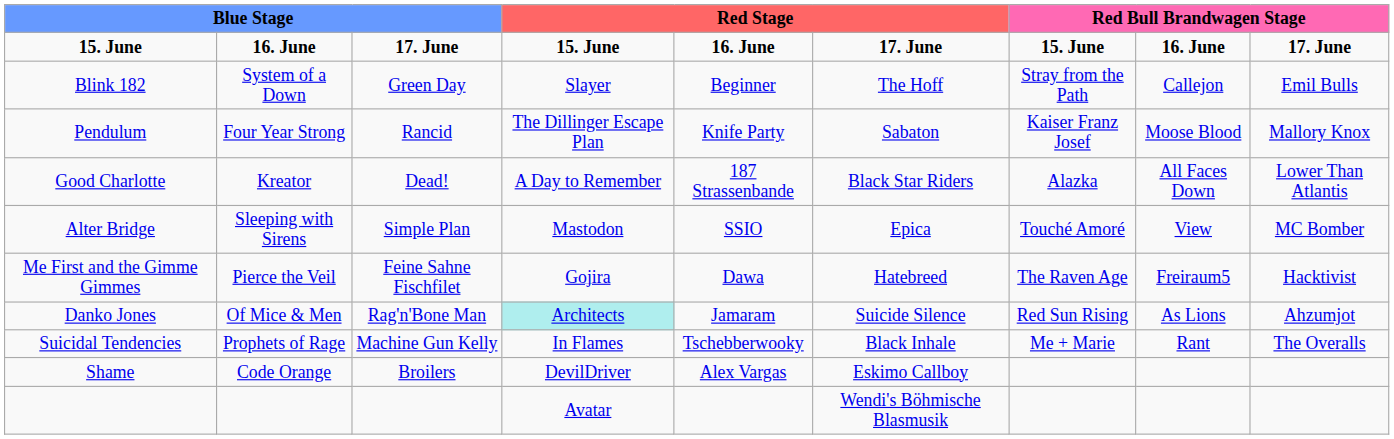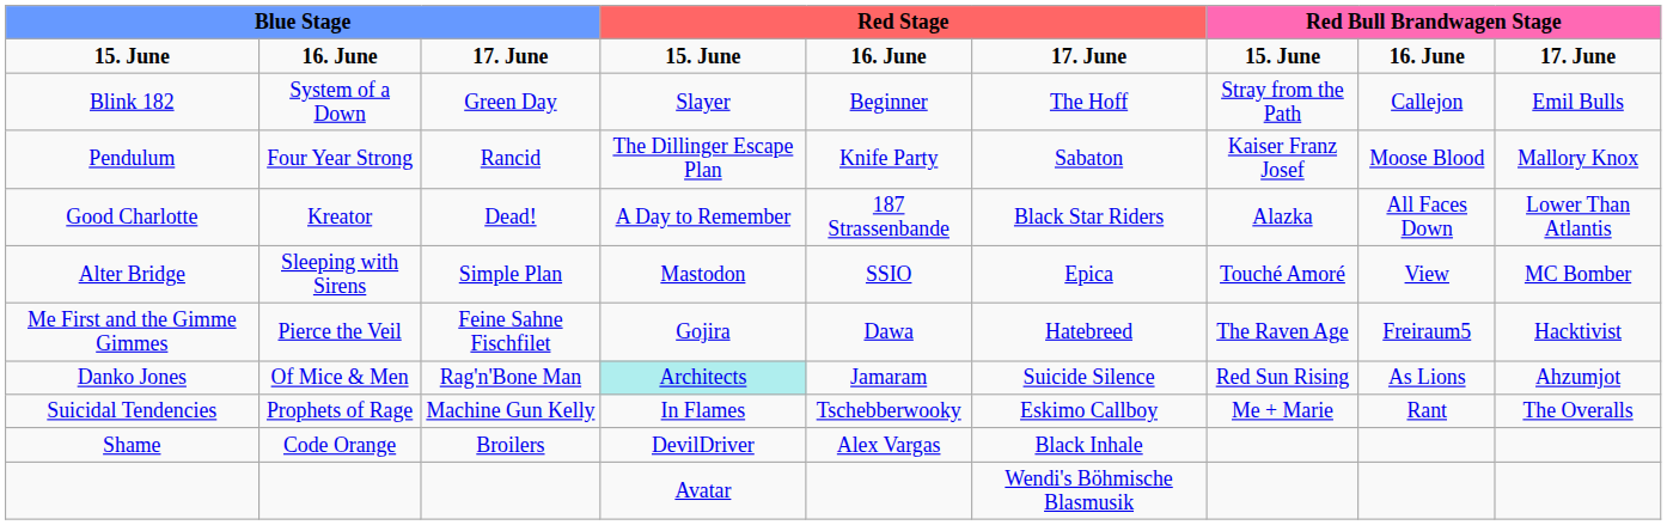Suicidal Tendencies | column 6: Black Inhale -> Eskimo Callboy
Shame | column 6: Eskimo Callboy -> Black Inhale
